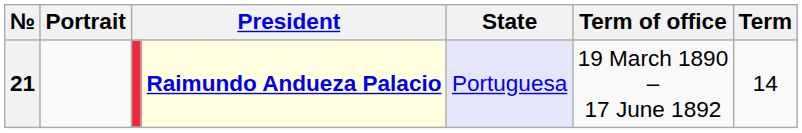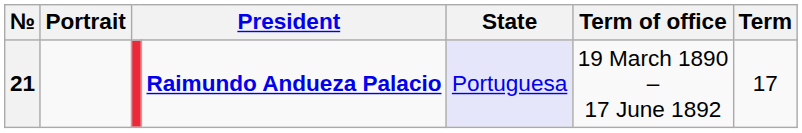21 | column 4: lightyellow background -> no background
21 | Term: 14 -> 17
